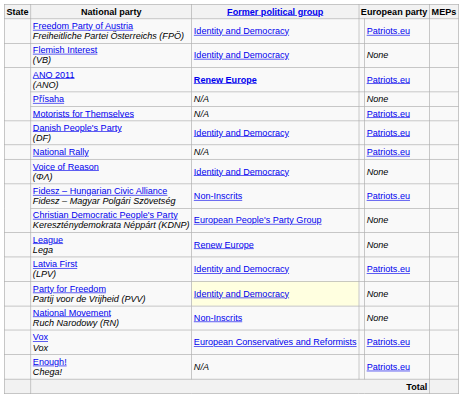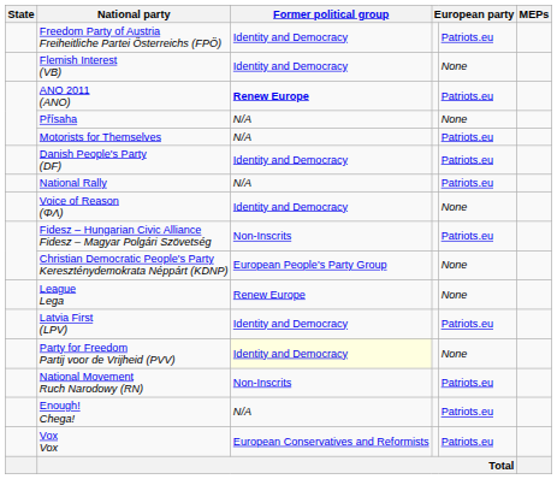National Movement Ruch Narodowy (RN) | column 5: None -> Patriots.eu
rows swapped: Enough! Chega! <-> Vox Vox
